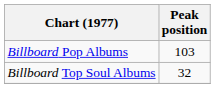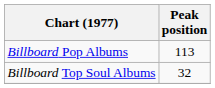Billboard Pop Albums | Peak position: 103 -> 113
